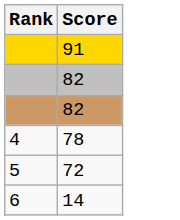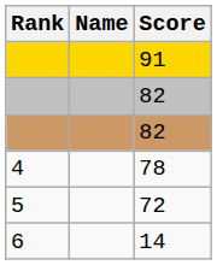+ column: Name
